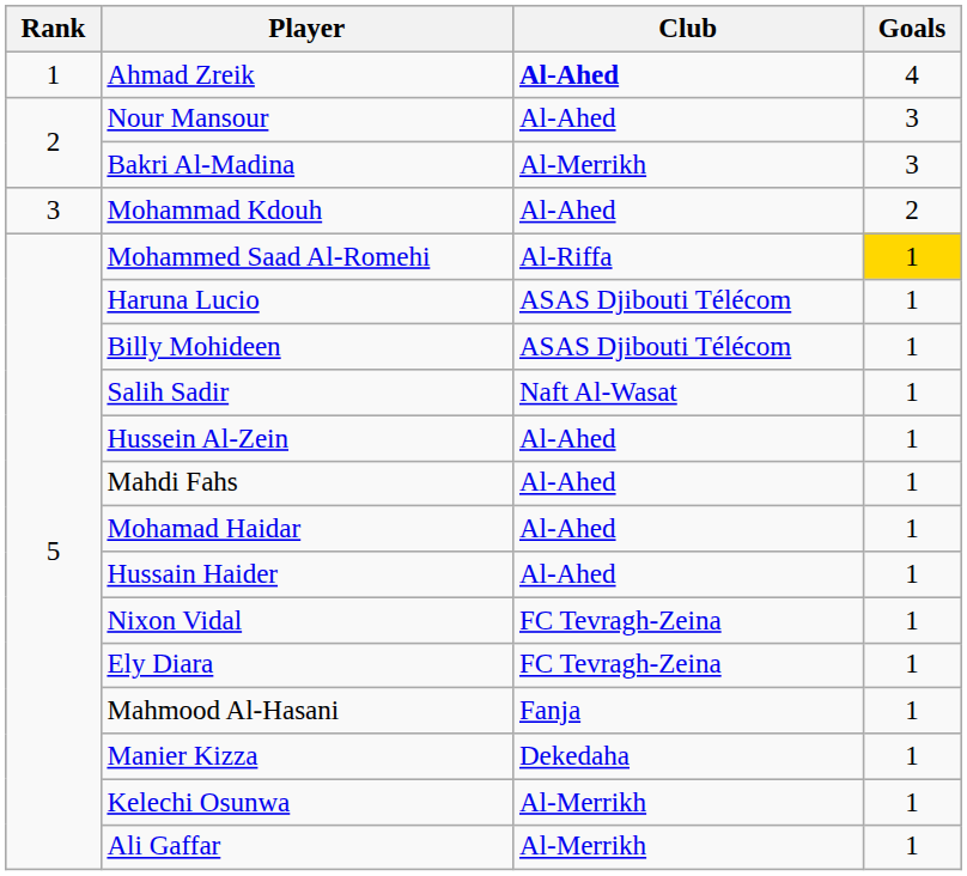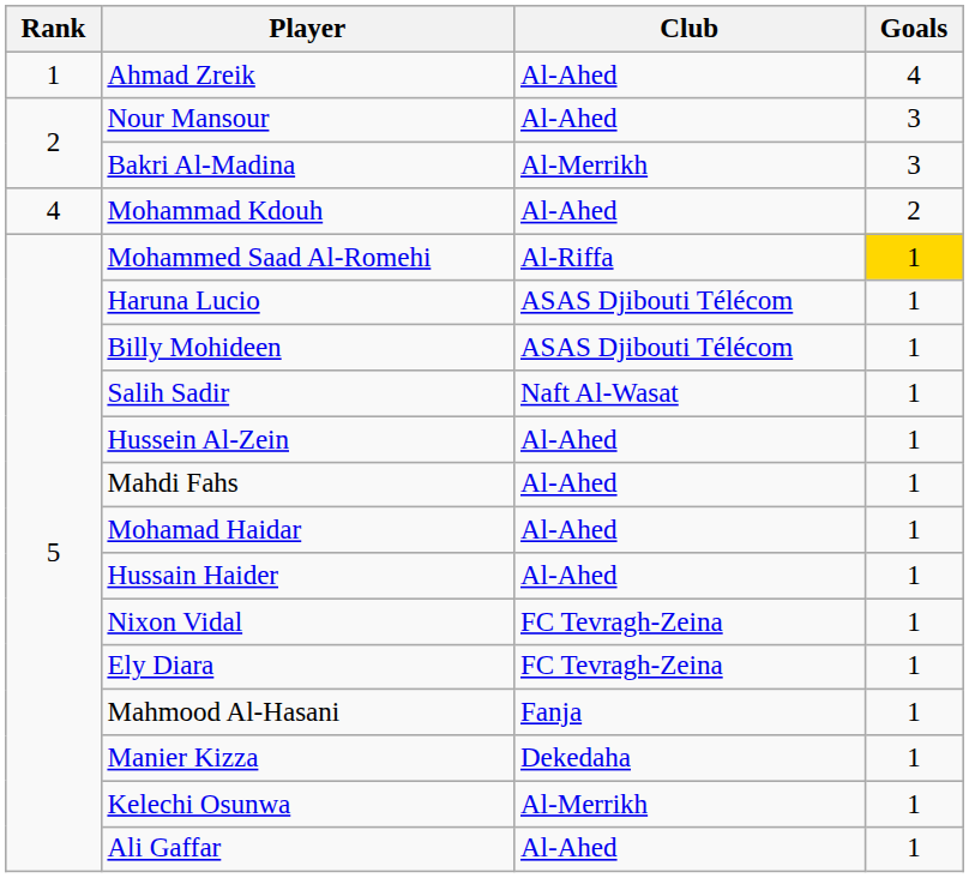Ahmad Zreik | Club: bold -> normal
Mohammad Kdouh | Rank: 3 -> 4
Ali Gaffar | Club: Al-Merrikh -> Al-Ahed
